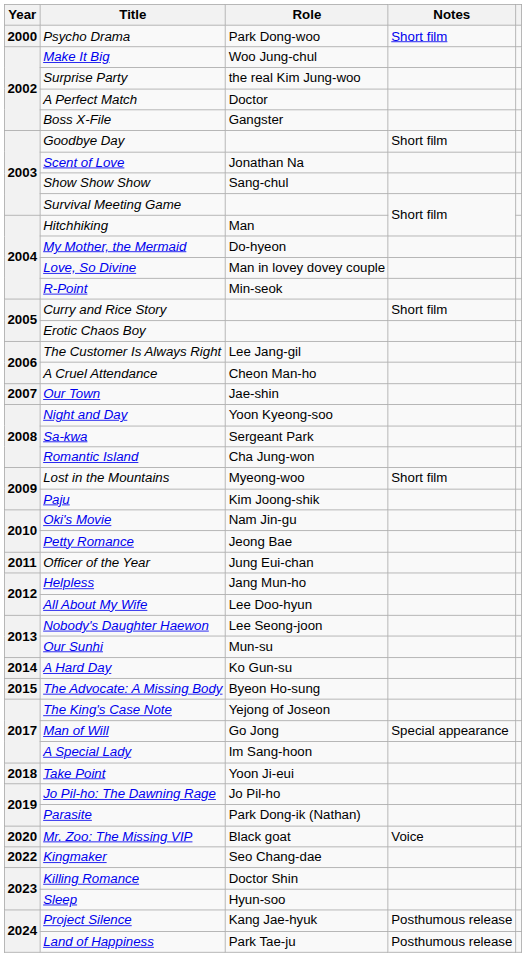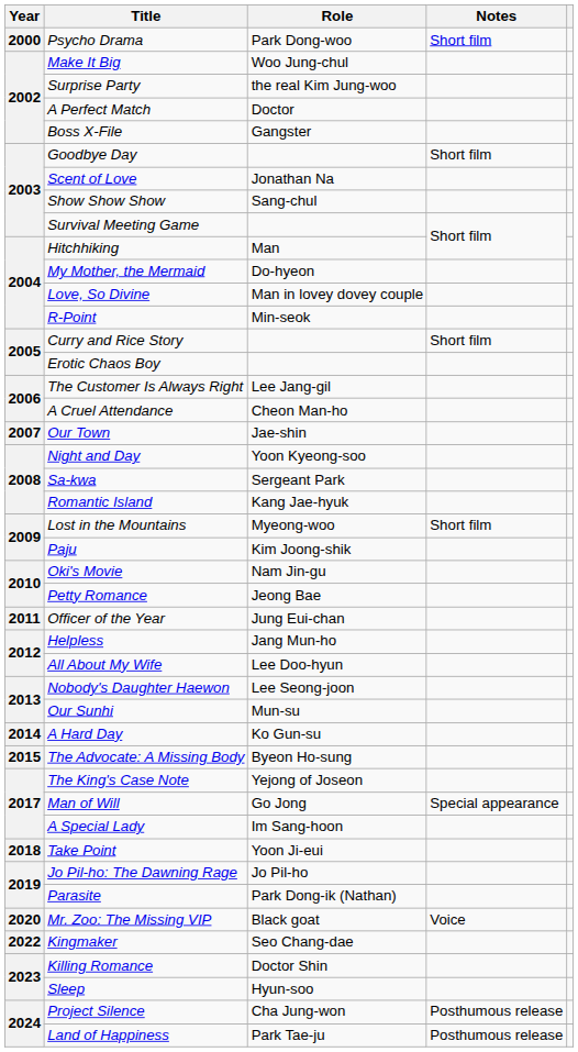Romantic Island | Role: Cha Jung-won -> Kang Jae-hyuk
Project Silence | Role: Kang Jae-hyuk -> Cha Jung-won
